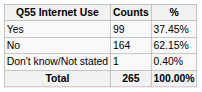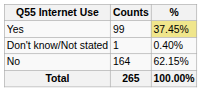Yes | %: no background -> khaki background
rows swapped: No <-> Don't know/Not stated
